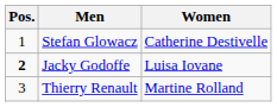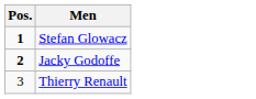- column: Women | Catherine Destivelle | Luisa Iovane | Martine Rolland
Stefan Glowacz | Pos.: normal -> bold
